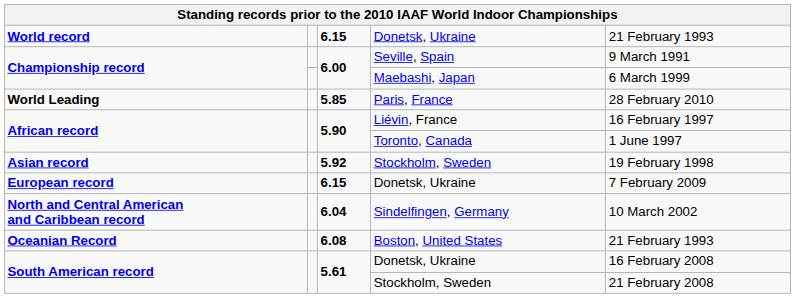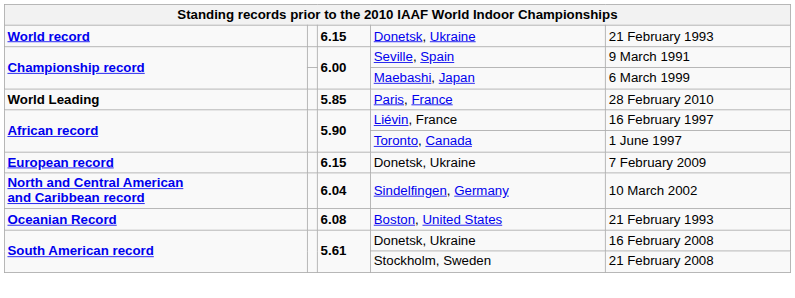- row: Asian record | 5.92 | Stockholm, Sweden | 19 February 1998
